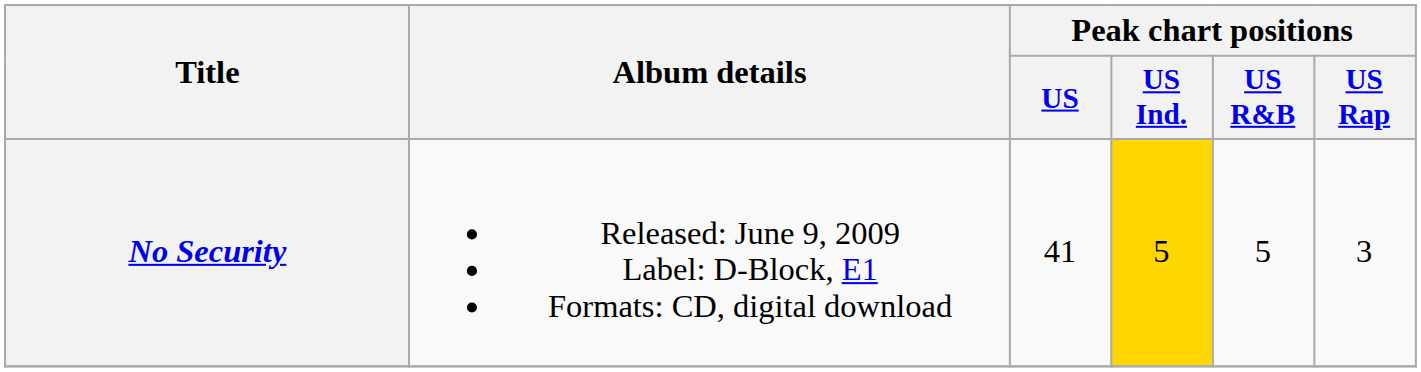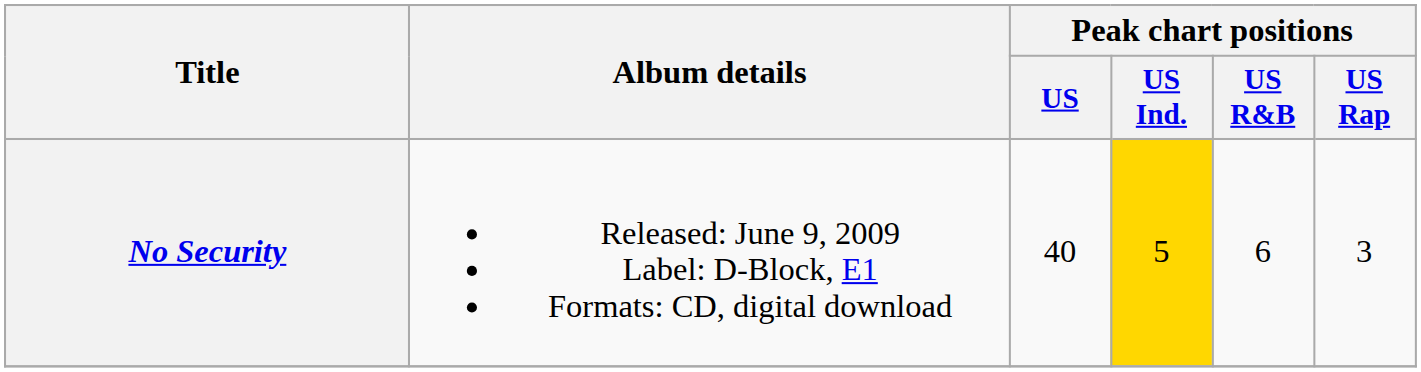No Security | Peak chart positions / US: 41 -> 40
No Security | Peak chart positions / US R&B: 5 -> 6
